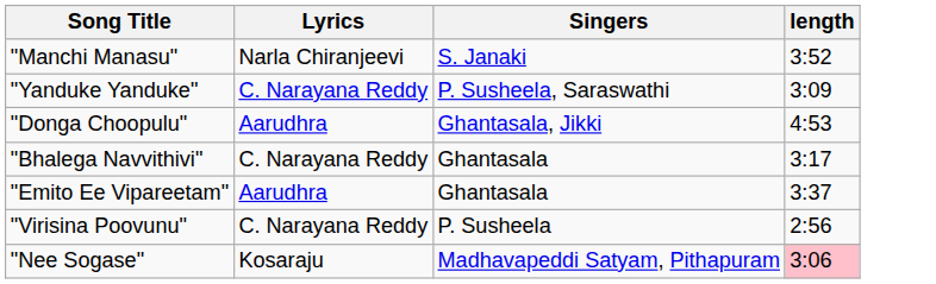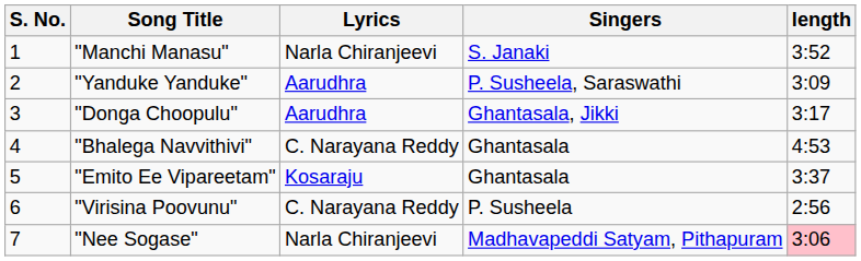+ column: S. No. | 1 | 2 | 3 | 4 | 5 | 6 | 7
"Yanduke Yanduke" | Lyrics: C. Narayana Reddy -> Aarudhra
"Donga Choopulu" | length: 4:53 -> 3:17
"Bhalega Navvithivi" | length: 3:17 -> 4:53
"Emito Ee Vipareetam" | Lyrics: Aarudhra -> Kosaraju
"Nee Sogase" | Lyrics: Kosaraju -> Narla Chiranjeevi
